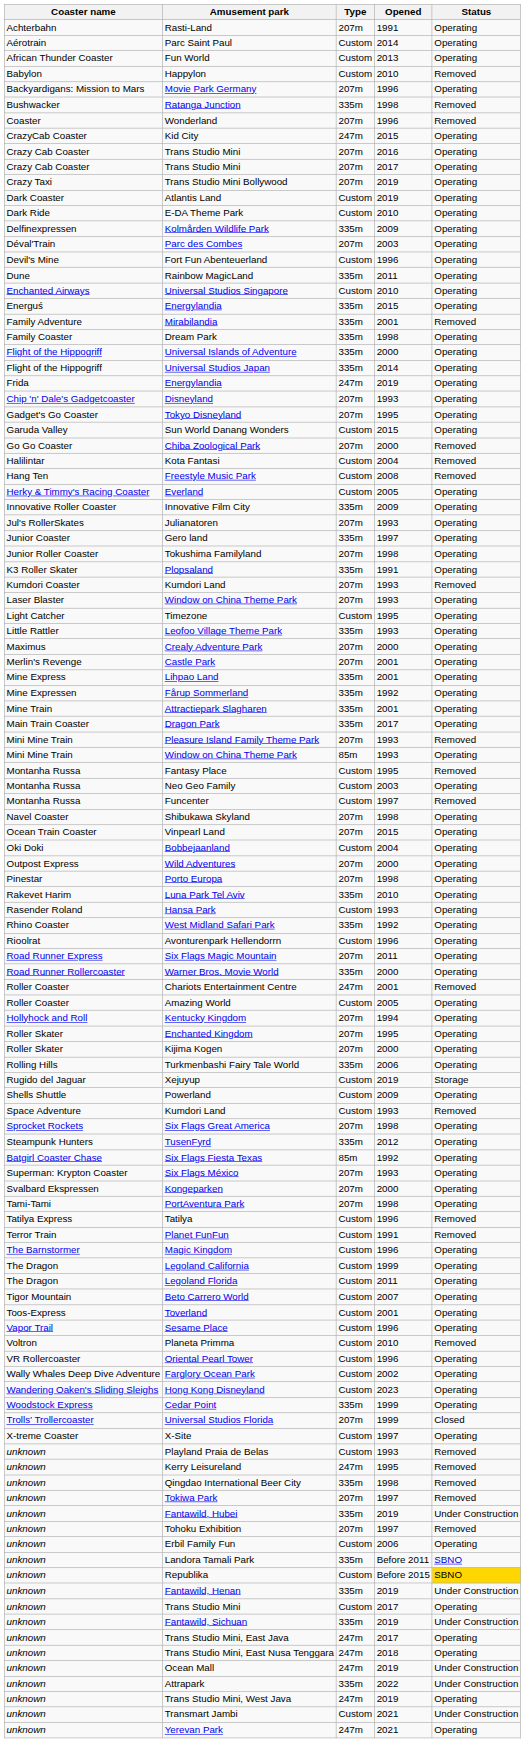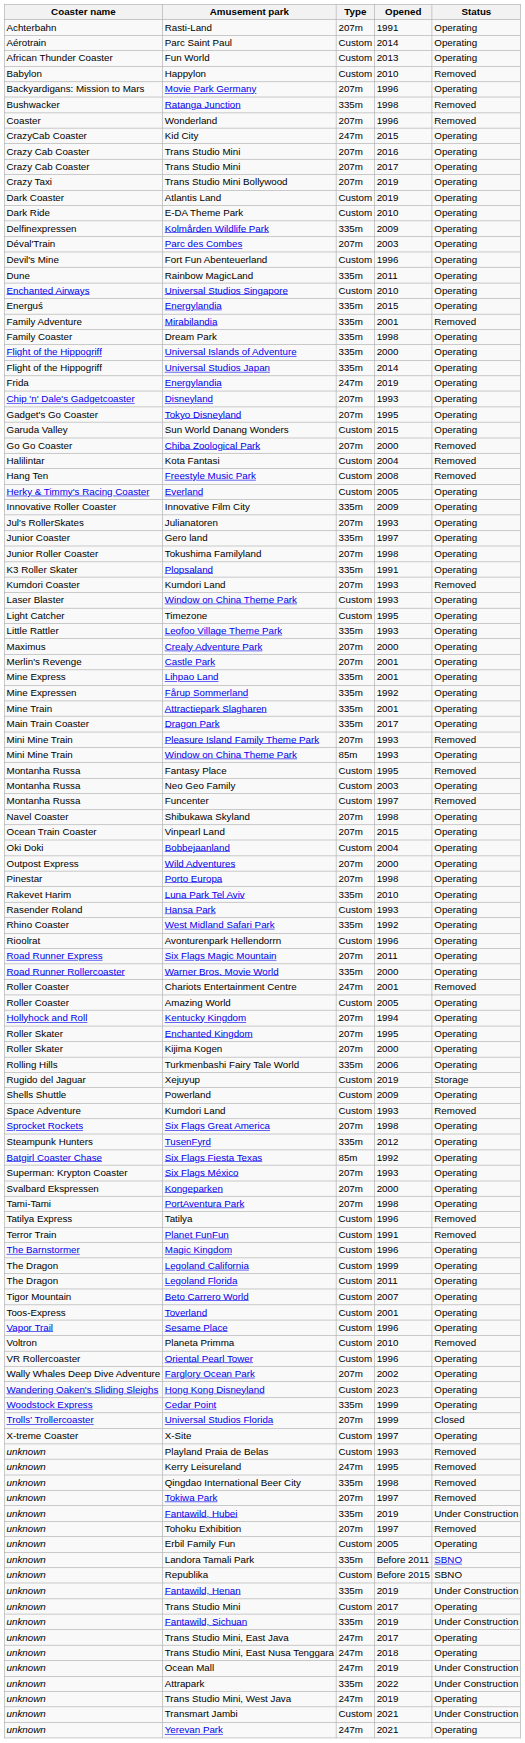Laser Blaster / Window on China Theme Park | Type: 207m -> Custom
Farglory Ocean Park | Type: Custom -> 207m
Erbil Family Fun | Opened: 2006 -> 2005
Republika | Status: gold background -> no background
